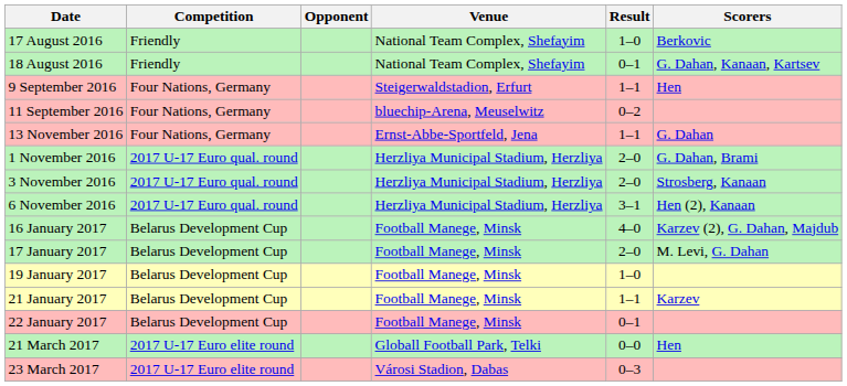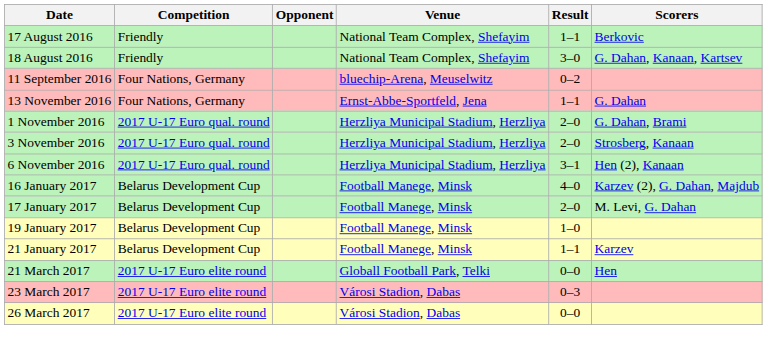17 August 2016 | Result: 1–0 -> 1–1
18 August 2016 | Result: 0–1 -> 3–0
- row: 9 September 2016 | Four Nations, Germany | Steigerwaldstadion, Erfurt | 1–1 | Hen
- row: 22 January 2017 | Belarus Development Cup | Football Manege, Minsk | 0–1
+ row: 26 March 2017 | 2017 U-17 Euro elite round | Városi Stadion, Dabas | 0–0
